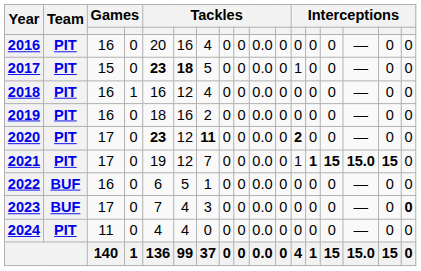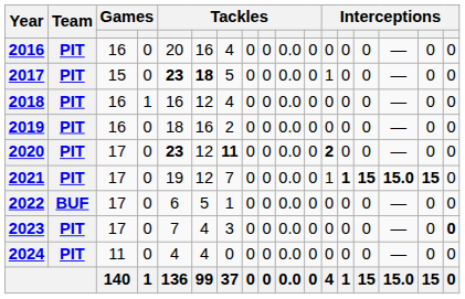2022 | column 3: 16 -> 17
2023 | Team: BUF -> PIT
